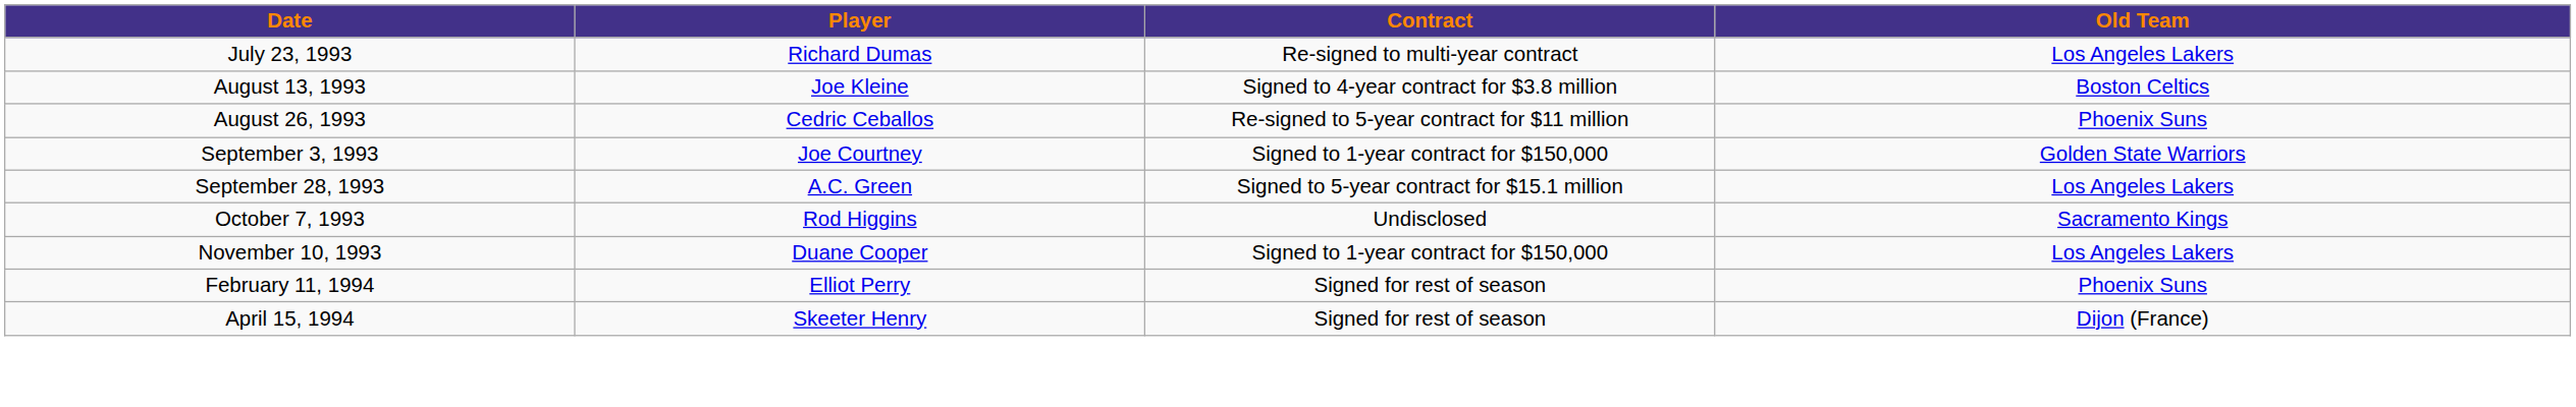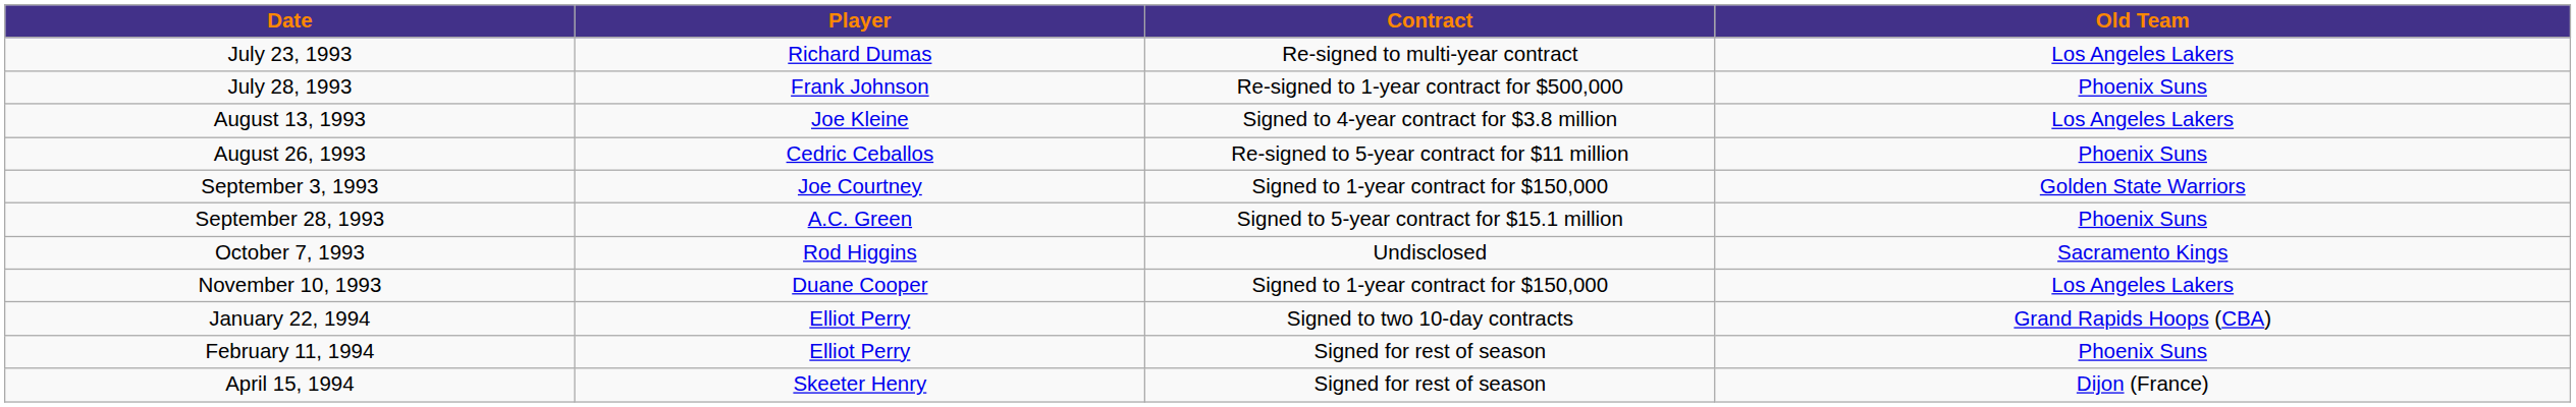+ row: July 28, 1993 | Frank Johnson | Re-signed to 1-year contract for $500,000 | Phoenix Suns
August 13, 1993 | Old Team: Boston Celtics -> Los Angeles Lakers
September 28, 1993 | Old Team: Los Angeles Lakers -> Phoenix Suns
+ row: January 22, 1994 | Elliot Perry | Signed to two 10-day contracts | Grand Rapids Hoops (CBA)
